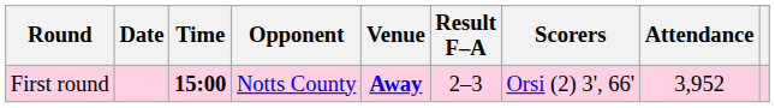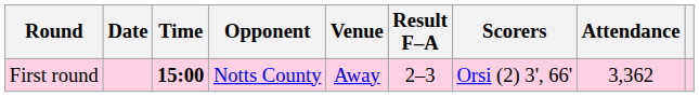First round | Venue: bold -> normal
First round | Attendance: 3,952 -> 3,362
